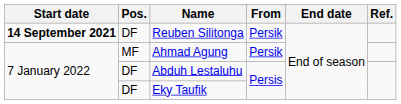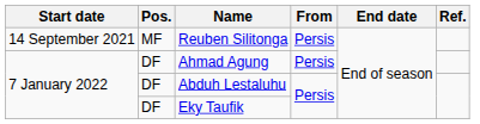Reuben Silitonga | Start date: bold -> normal
Reuben Silitonga | Pos.: DF -> MF
Reuben Silitonga | From: Persik -> Persis
Ahmad Agung | Pos.: MF -> DF
Ahmad Agung | From: Persik -> Persis
